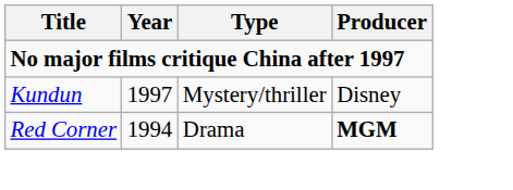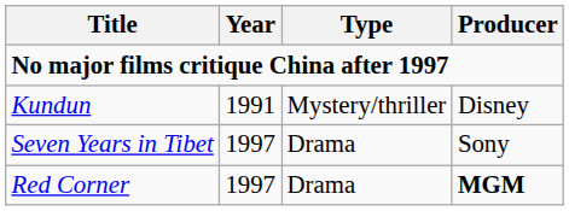Kundun | Year: 1997 -> 1991
+ row: Seven Years in Tibet | 1997 | Drama | Sony
Red Corner | Year: 1994 -> 1997
